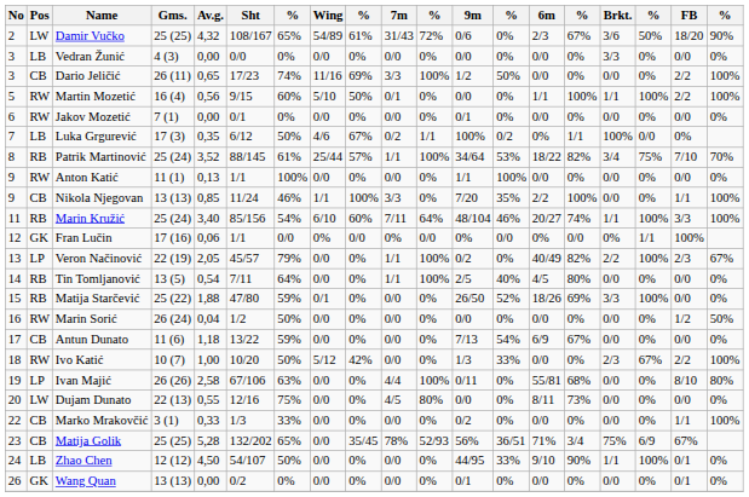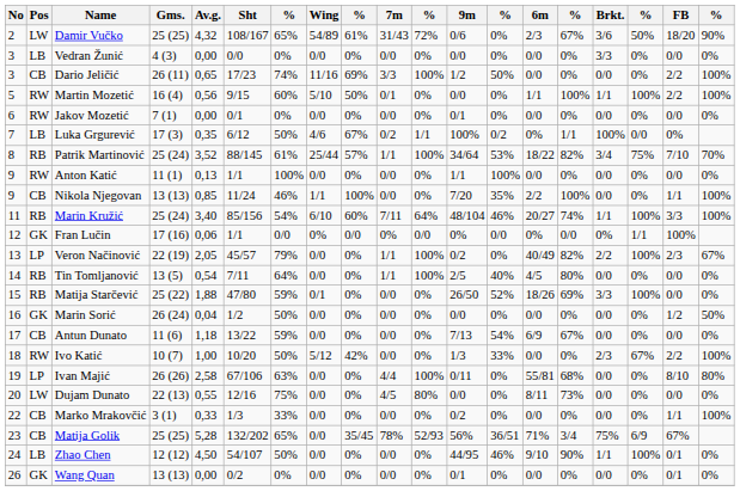Nikola Njegovan | 7m: 3/3 -> 0/0
Marin Sorić | Pos: RW -> GK
Zhao Chen | column 13: 33% -> 46%
